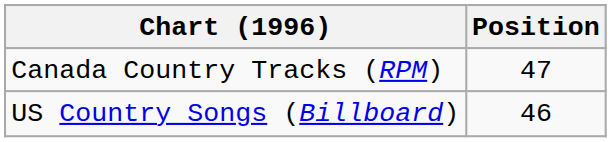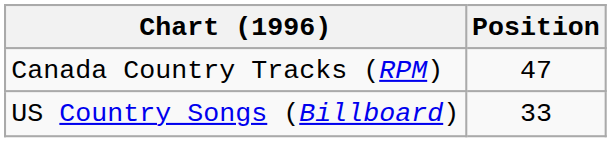US Country Songs (Billboard) | Position: 46 -> 33
